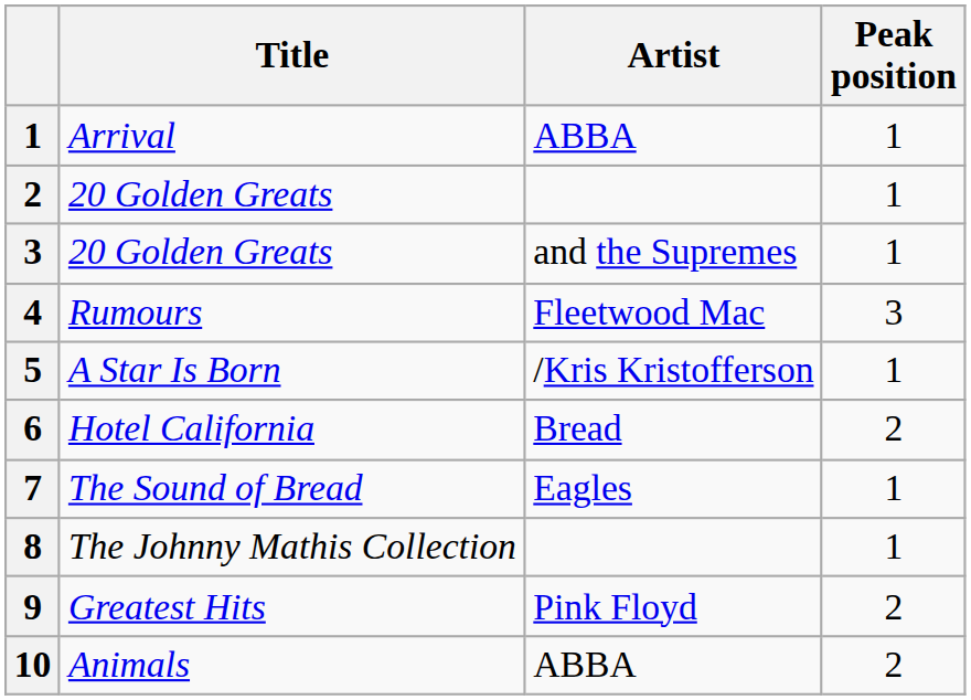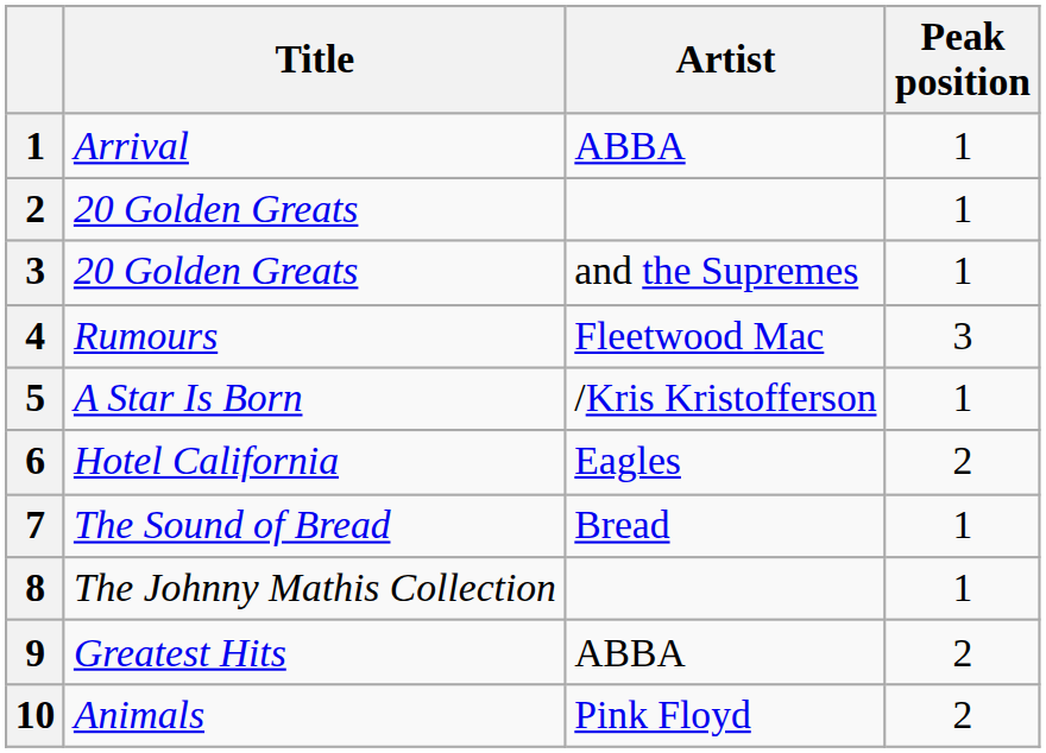Hotel California | Artist: Bread -> Eagles
The Sound of Bread | Artist: Eagles -> Bread
Greatest Hits | Artist: Pink Floyd -> ABBA
Animals | Artist: ABBA -> Pink Floyd
